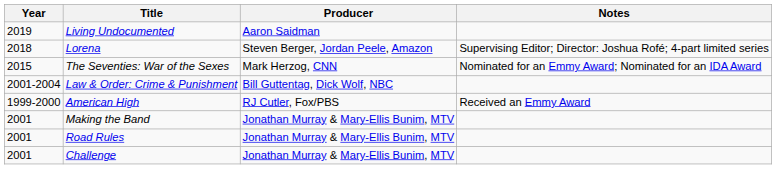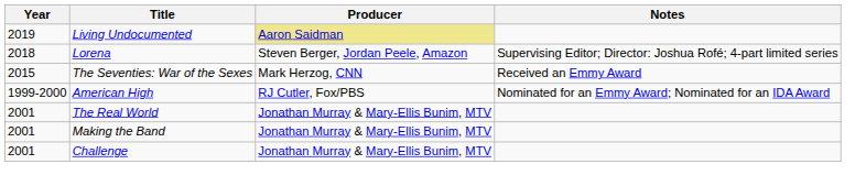Living Undocumented | Producer: no background -> khaki background
The Seventies: War of the Sexes | Notes: Nominated for an Emmy Award; Nominated for an IDA Award -> Received an Emmy Award
- row: 2001-2004 | Law & Order: Crime & Punishment | Bill Guttentag, Dick Wolf, NBC
American High | Notes: Received an Emmy Award -> Nominated for an Emmy Award; Nominated for an IDA Award
+ row: 2001 | The Real World | Jonathan Murray & Mary-Ellis Bunim, MTV
- row: 2001 | Road Rules | Jonathan Murray & Mary-Ellis Bunim, MTV
